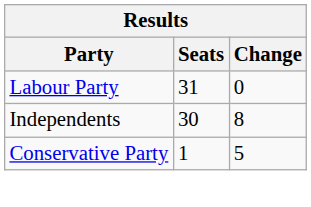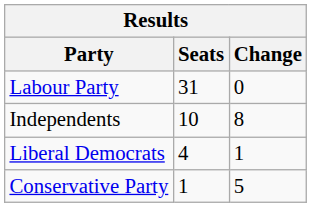Independents | Seats: 30 -> 10
+ row: Liberal Democrats | 4 | 1
